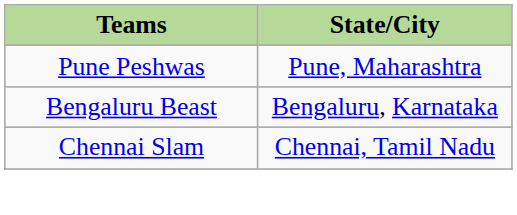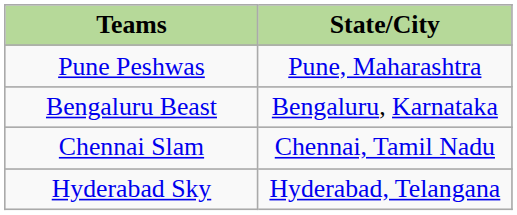+ row: Hyderabad Sky | Hyderabad, Telangana
